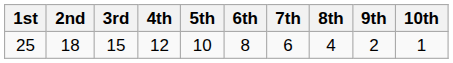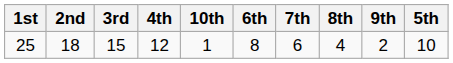columns swapped: 5th <-> 10th
